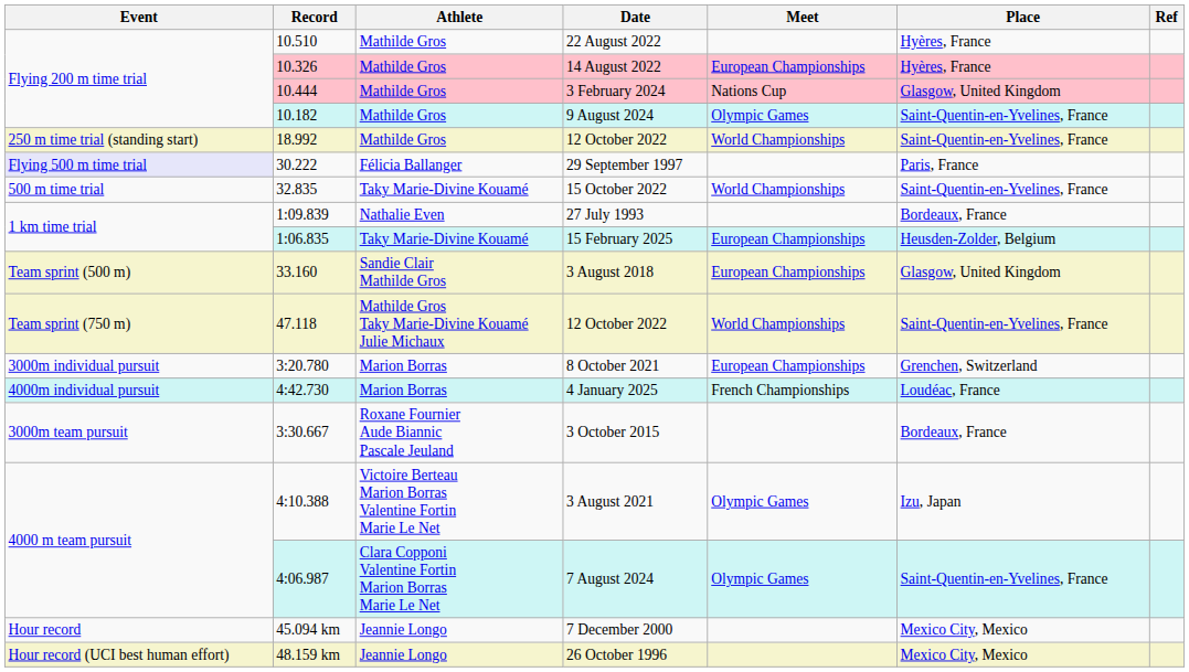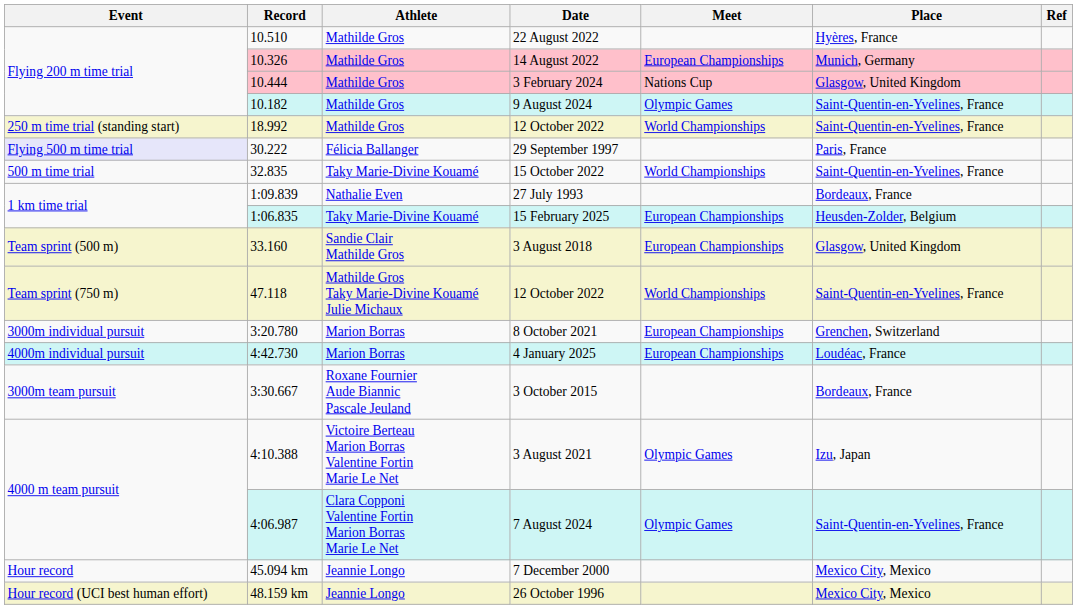14 August 2022 | Place: Hyères, France -> Munich, Germany
4 January 2025 | Meet: French Championships -> European Championships
